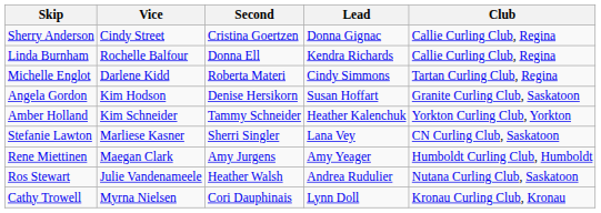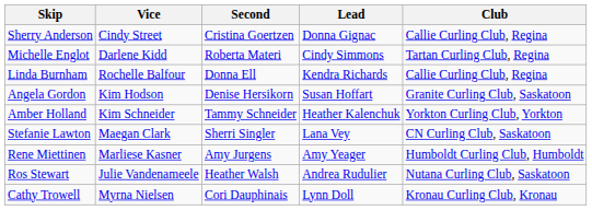rows swapped: Linda Burnham <-> Michelle Englot
Stefanie Lawton | Vice: Marliese Kasner -> Maegan Clark
Rene Miettinen | Vice: Maegan Clark -> Marliese Kasner
